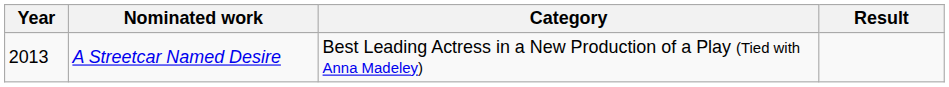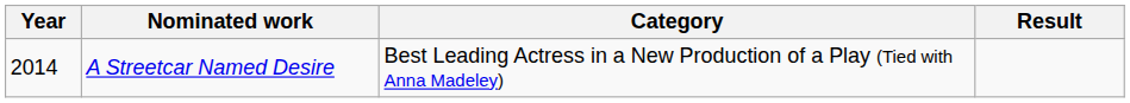A Streetcar Named Desire | Year: 2013 -> 2014
